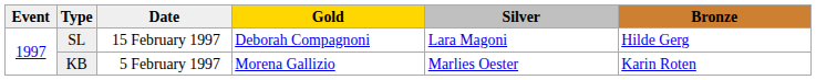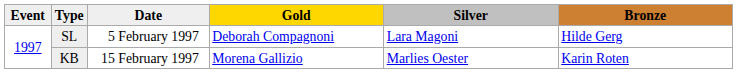SL | Date: 15 February 1997 -> 5 February 1997
KB | Date: 5 February 1997 -> 15 February 1997
